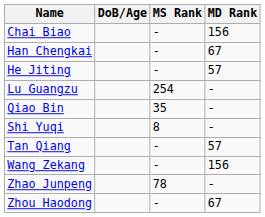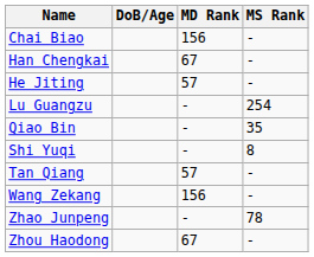columns swapped: MS Rank <-> MD Rank
